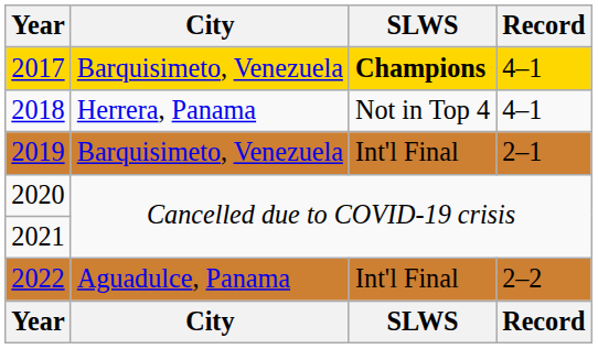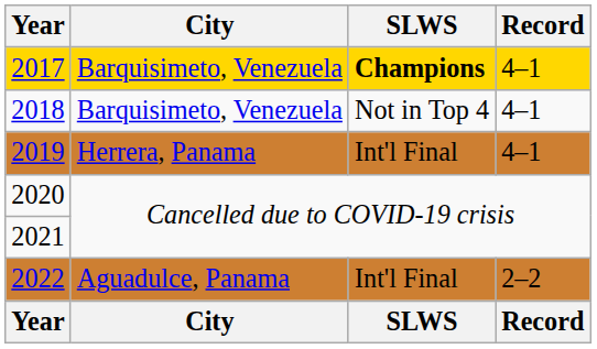2018 | City: Herrera, Panama -> Barquisimeto, Venezuela
2019 | City: Barquisimeto, Venezuela -> Herrera, Panama
2019 | Record: 2–1 -> 4–1
